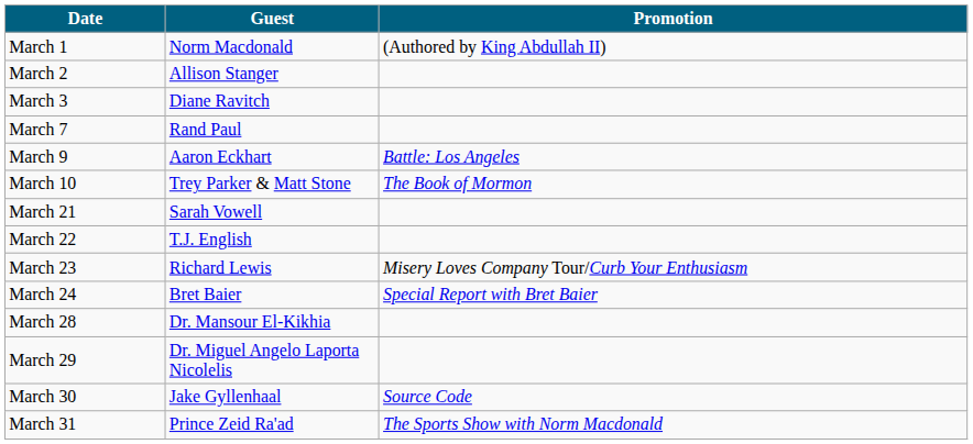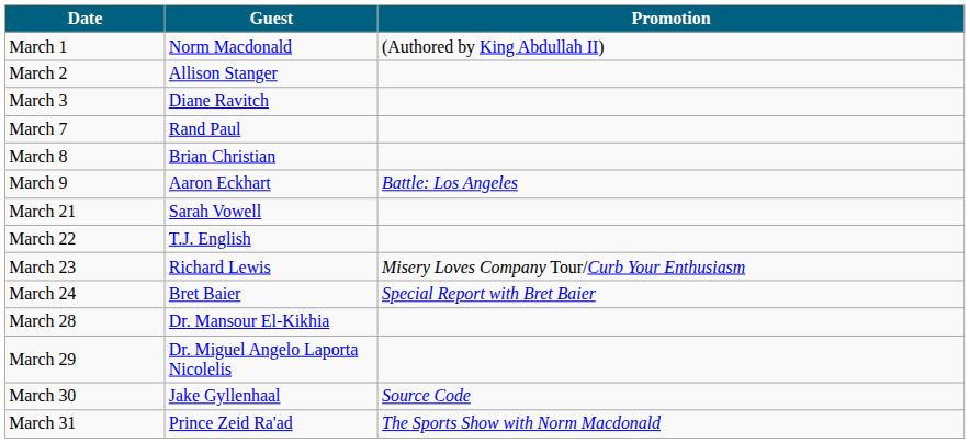+ row: March 8 | Brian Christian
- row: March 10 | Trey Parker & Matt Stone | The Book of Mormon
